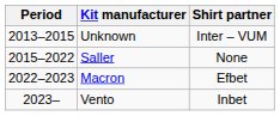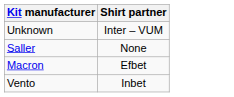- column: Period | 2013–2015 | 2015–2022 | 2022–2023 | 2023–
